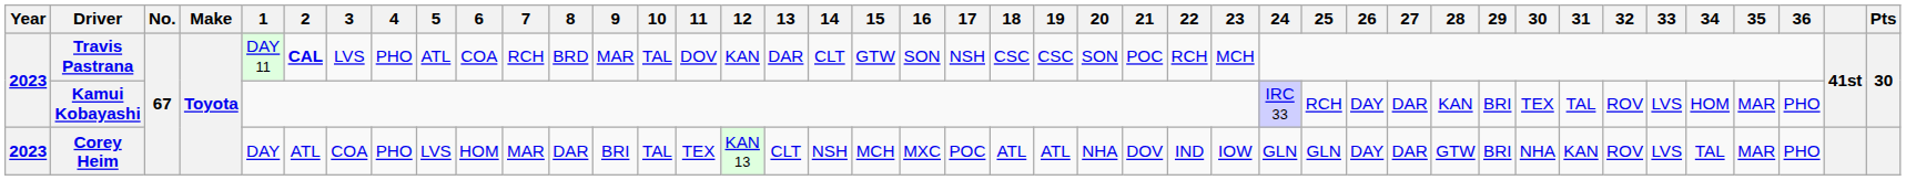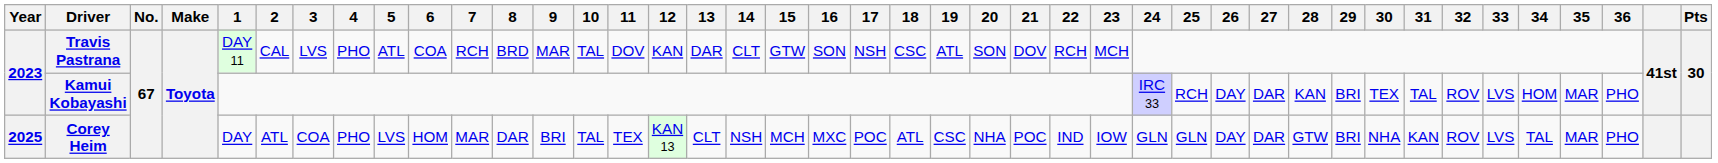Travis Pastrana | 2: bold -> normal
Travis Pastrana | 19: CSC -> ATL
Travis Pastrana | 21: POC -> DOV
Corey Heim | Year: 2023 -> 2025
Corey Heim | 19: ATL -> CSC
Corey Heim | 21: DOV -> POC
